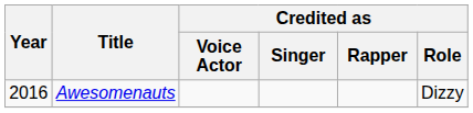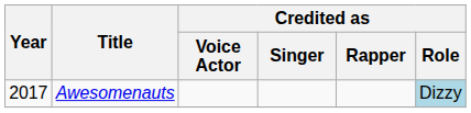Awesomenauts | Year: 2016 -> 2017
Awesomenauts | Credited as / Role: no background -> lightblue background
